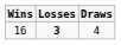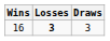16 | Draws: 4 -> 3
